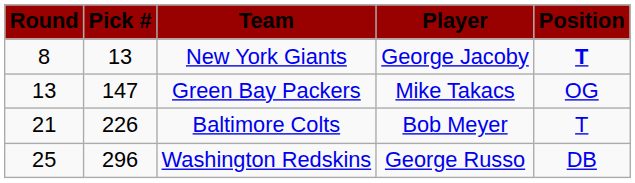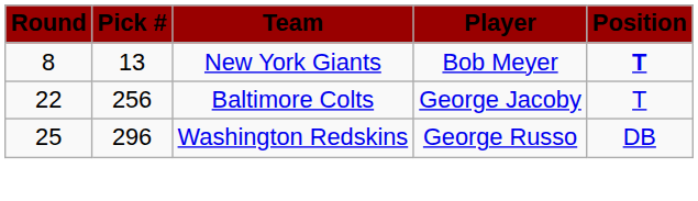New York Giants | Player: George Jacoby -> Bob Meyer
- row: 13 | 147 | Green Bay Packers | Mike Takacs | OG
Baltimore Colts | Round: 21 -> 22
Baltimore Colts | Pick #: 226 -> 256
Baltimore Colts | Player: Bob Meyer -> George Jacoby
